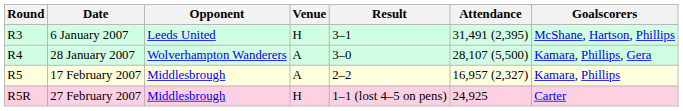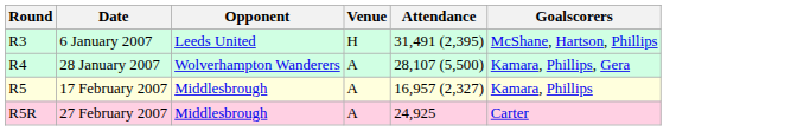- column: Result | 3–1 | 3–0 | 2–2 | 1–1 (lost 4–5 on pens)
27 February 2007 | Venue: H -> A
